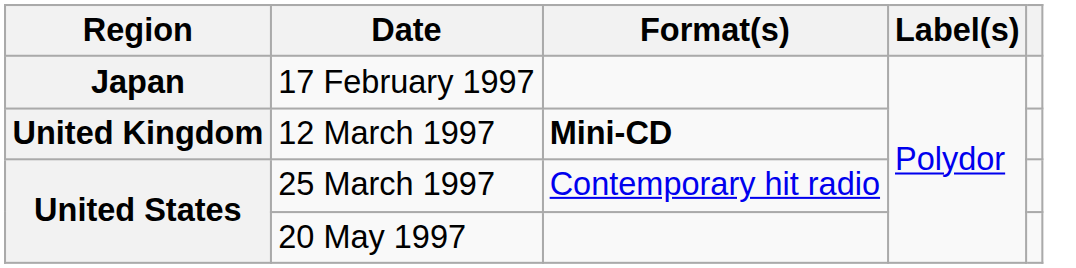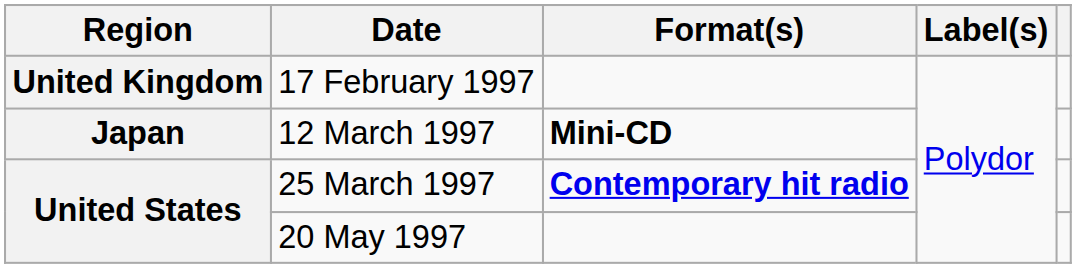17 February 1997 | Region: Japan -> United Kingdom
12 March 1997 | Region: United Kingdom -> Japan
25 March 1997 | Format(s): normal -> bold
